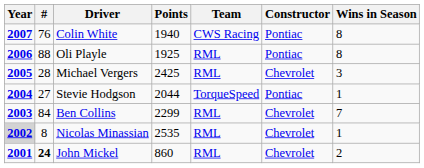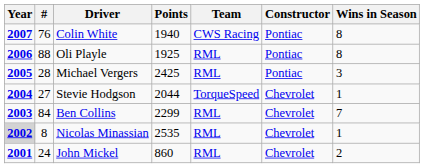Michael Vergers | Constructor: Chevrolet -> Pontiac
Stevie Hodgson | Constructor: Pontiac -> Chevrolet
John Mickel | #: bold -> normal
